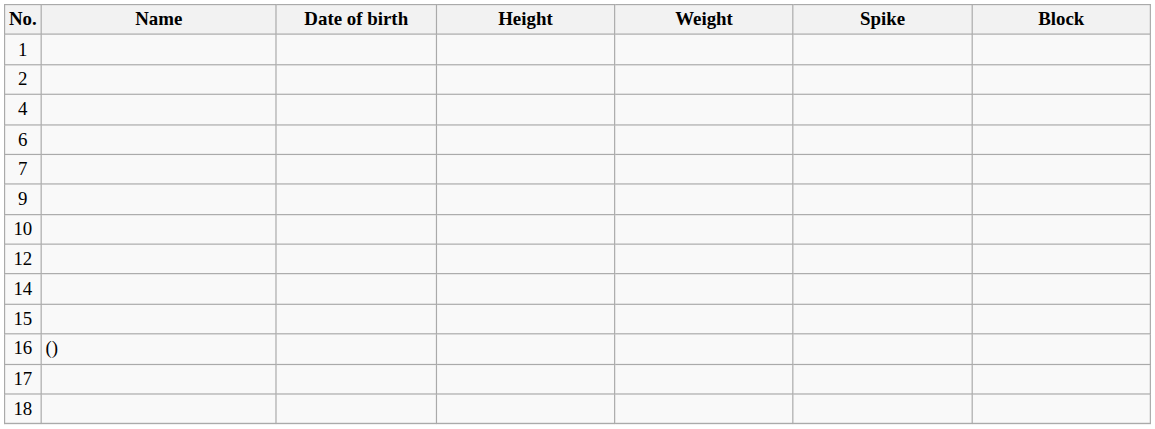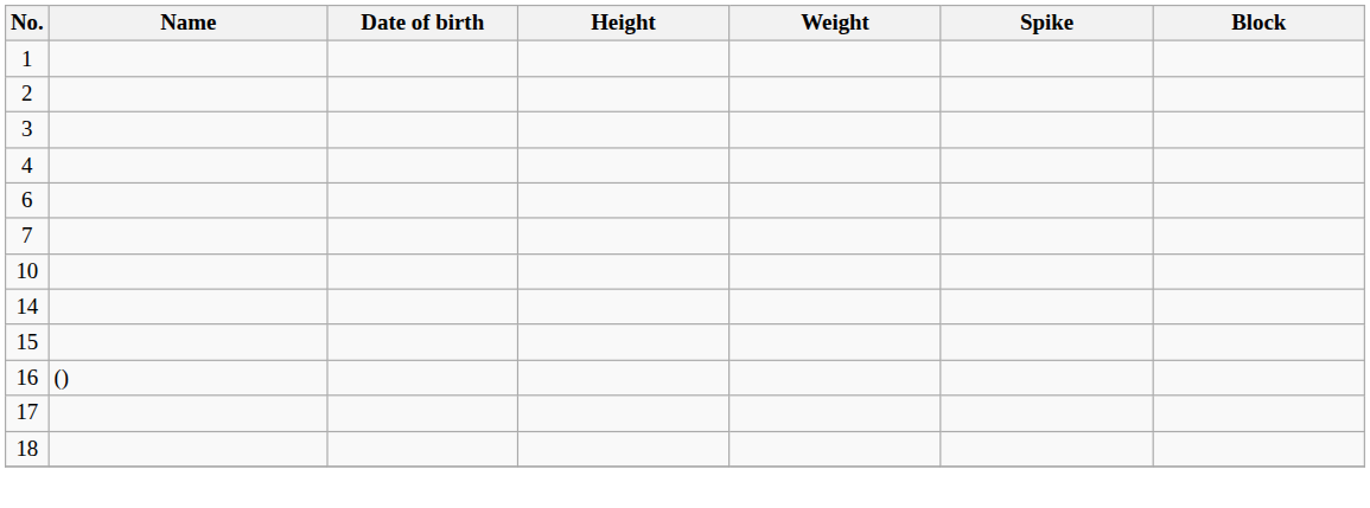+ row: 3
- row: 9
- row: 12
